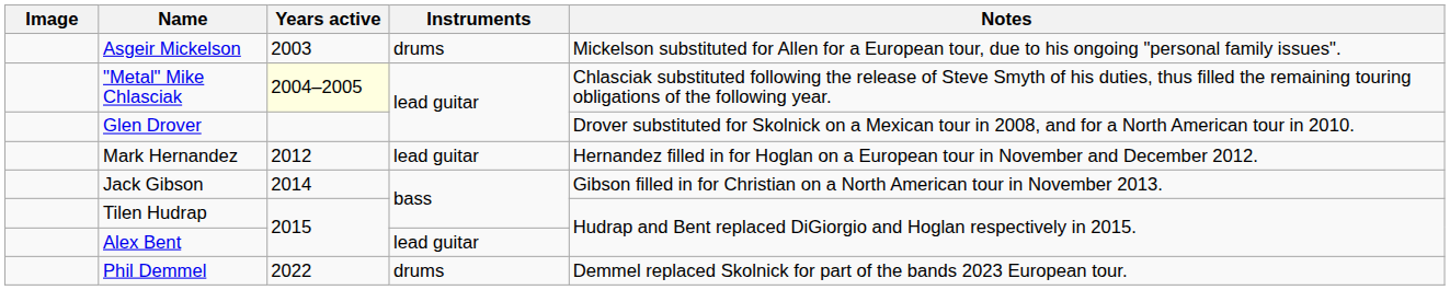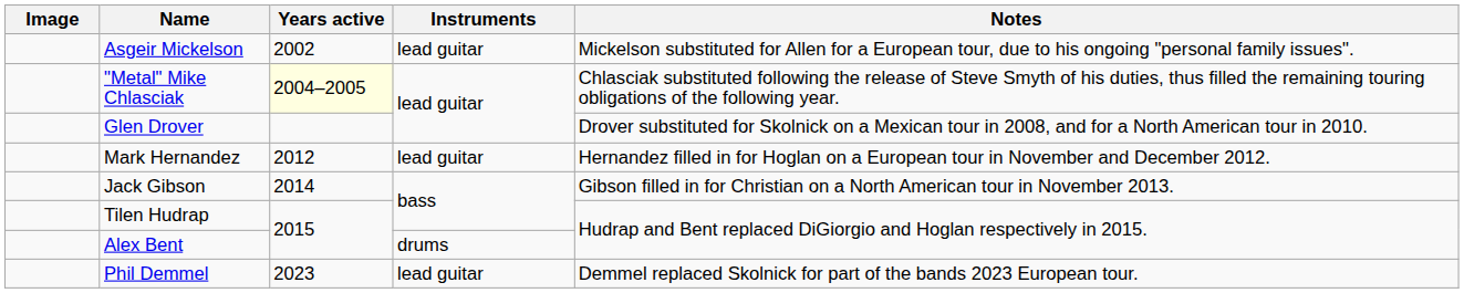Asgeir Mickelson | Years active: 2003 -> 2002
Asgeir Mickelson | Instruments: drums -> lead guitar
Alex Bent | Instruments: lead guitar -> drums
Phil Demmel | Years active: 2022 -> 2023
Phil Demmel | Instruments: drums -> lead guitar
